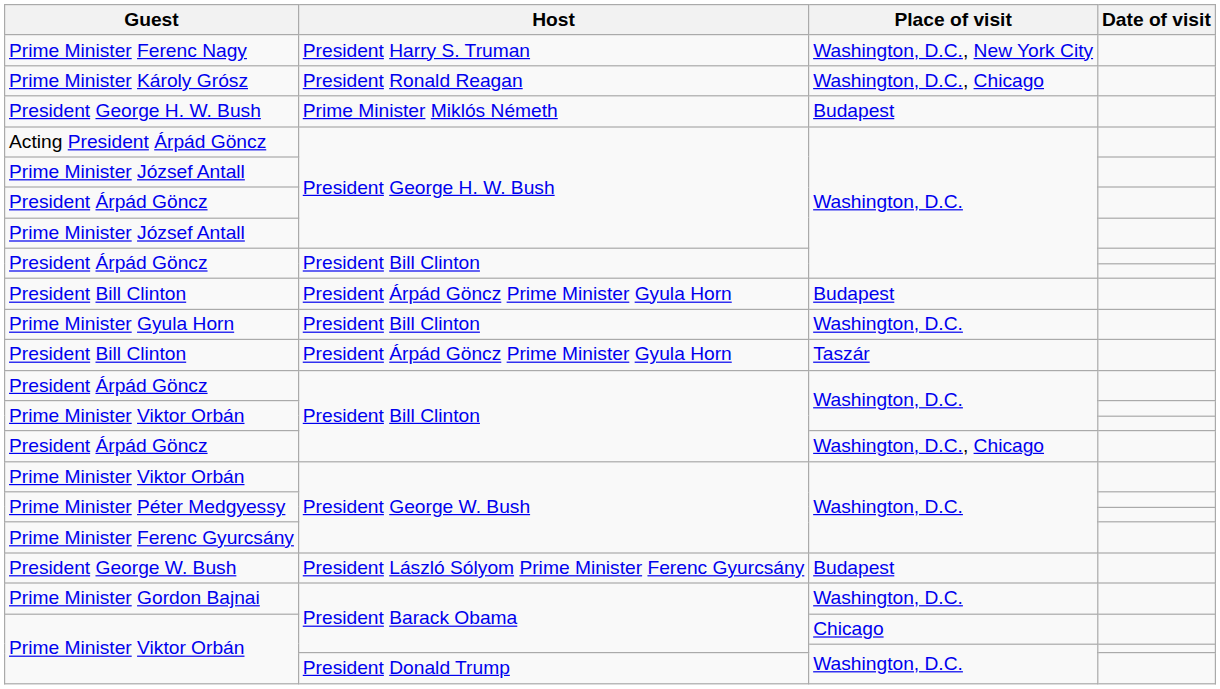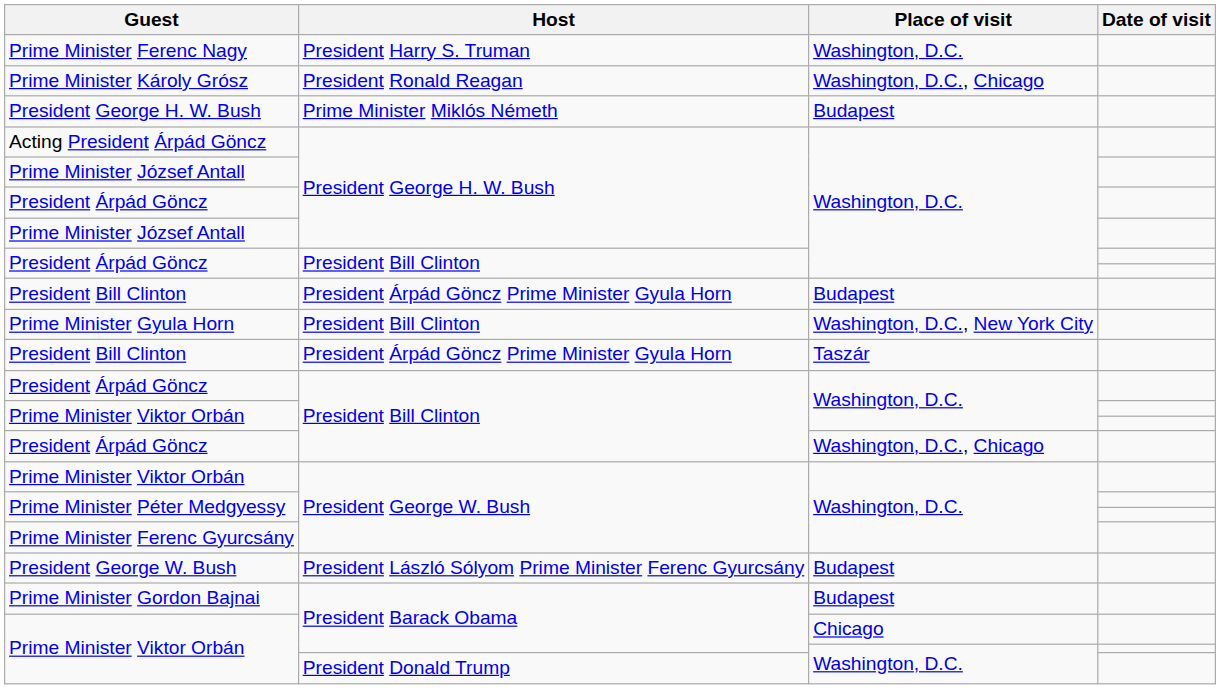Prime Minister Ferenc Nagy | Place of visit: Washington, D.C., New York City -> Washington, D.C.
Prime Minister Gyula Horn | Place of visit: Washington, D.C. -> Washington, D.C., New York City
Prime Minister Gordon Bajnai | Place of visit: Washington, D.C. -> Budapest
